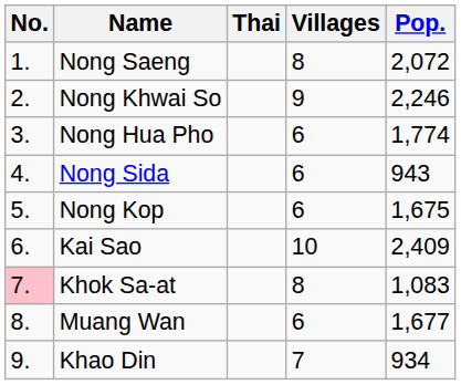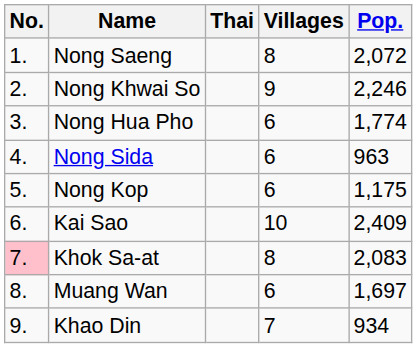Nong Sida | Pop.: 943 -> 963
Nong Kop | Pop.: 1,675 -> 1,175
Khok Sa-at | Pop.: 1,083 -> 2,083
Muang Wan | Pop.: 1,677 -> 1,697
